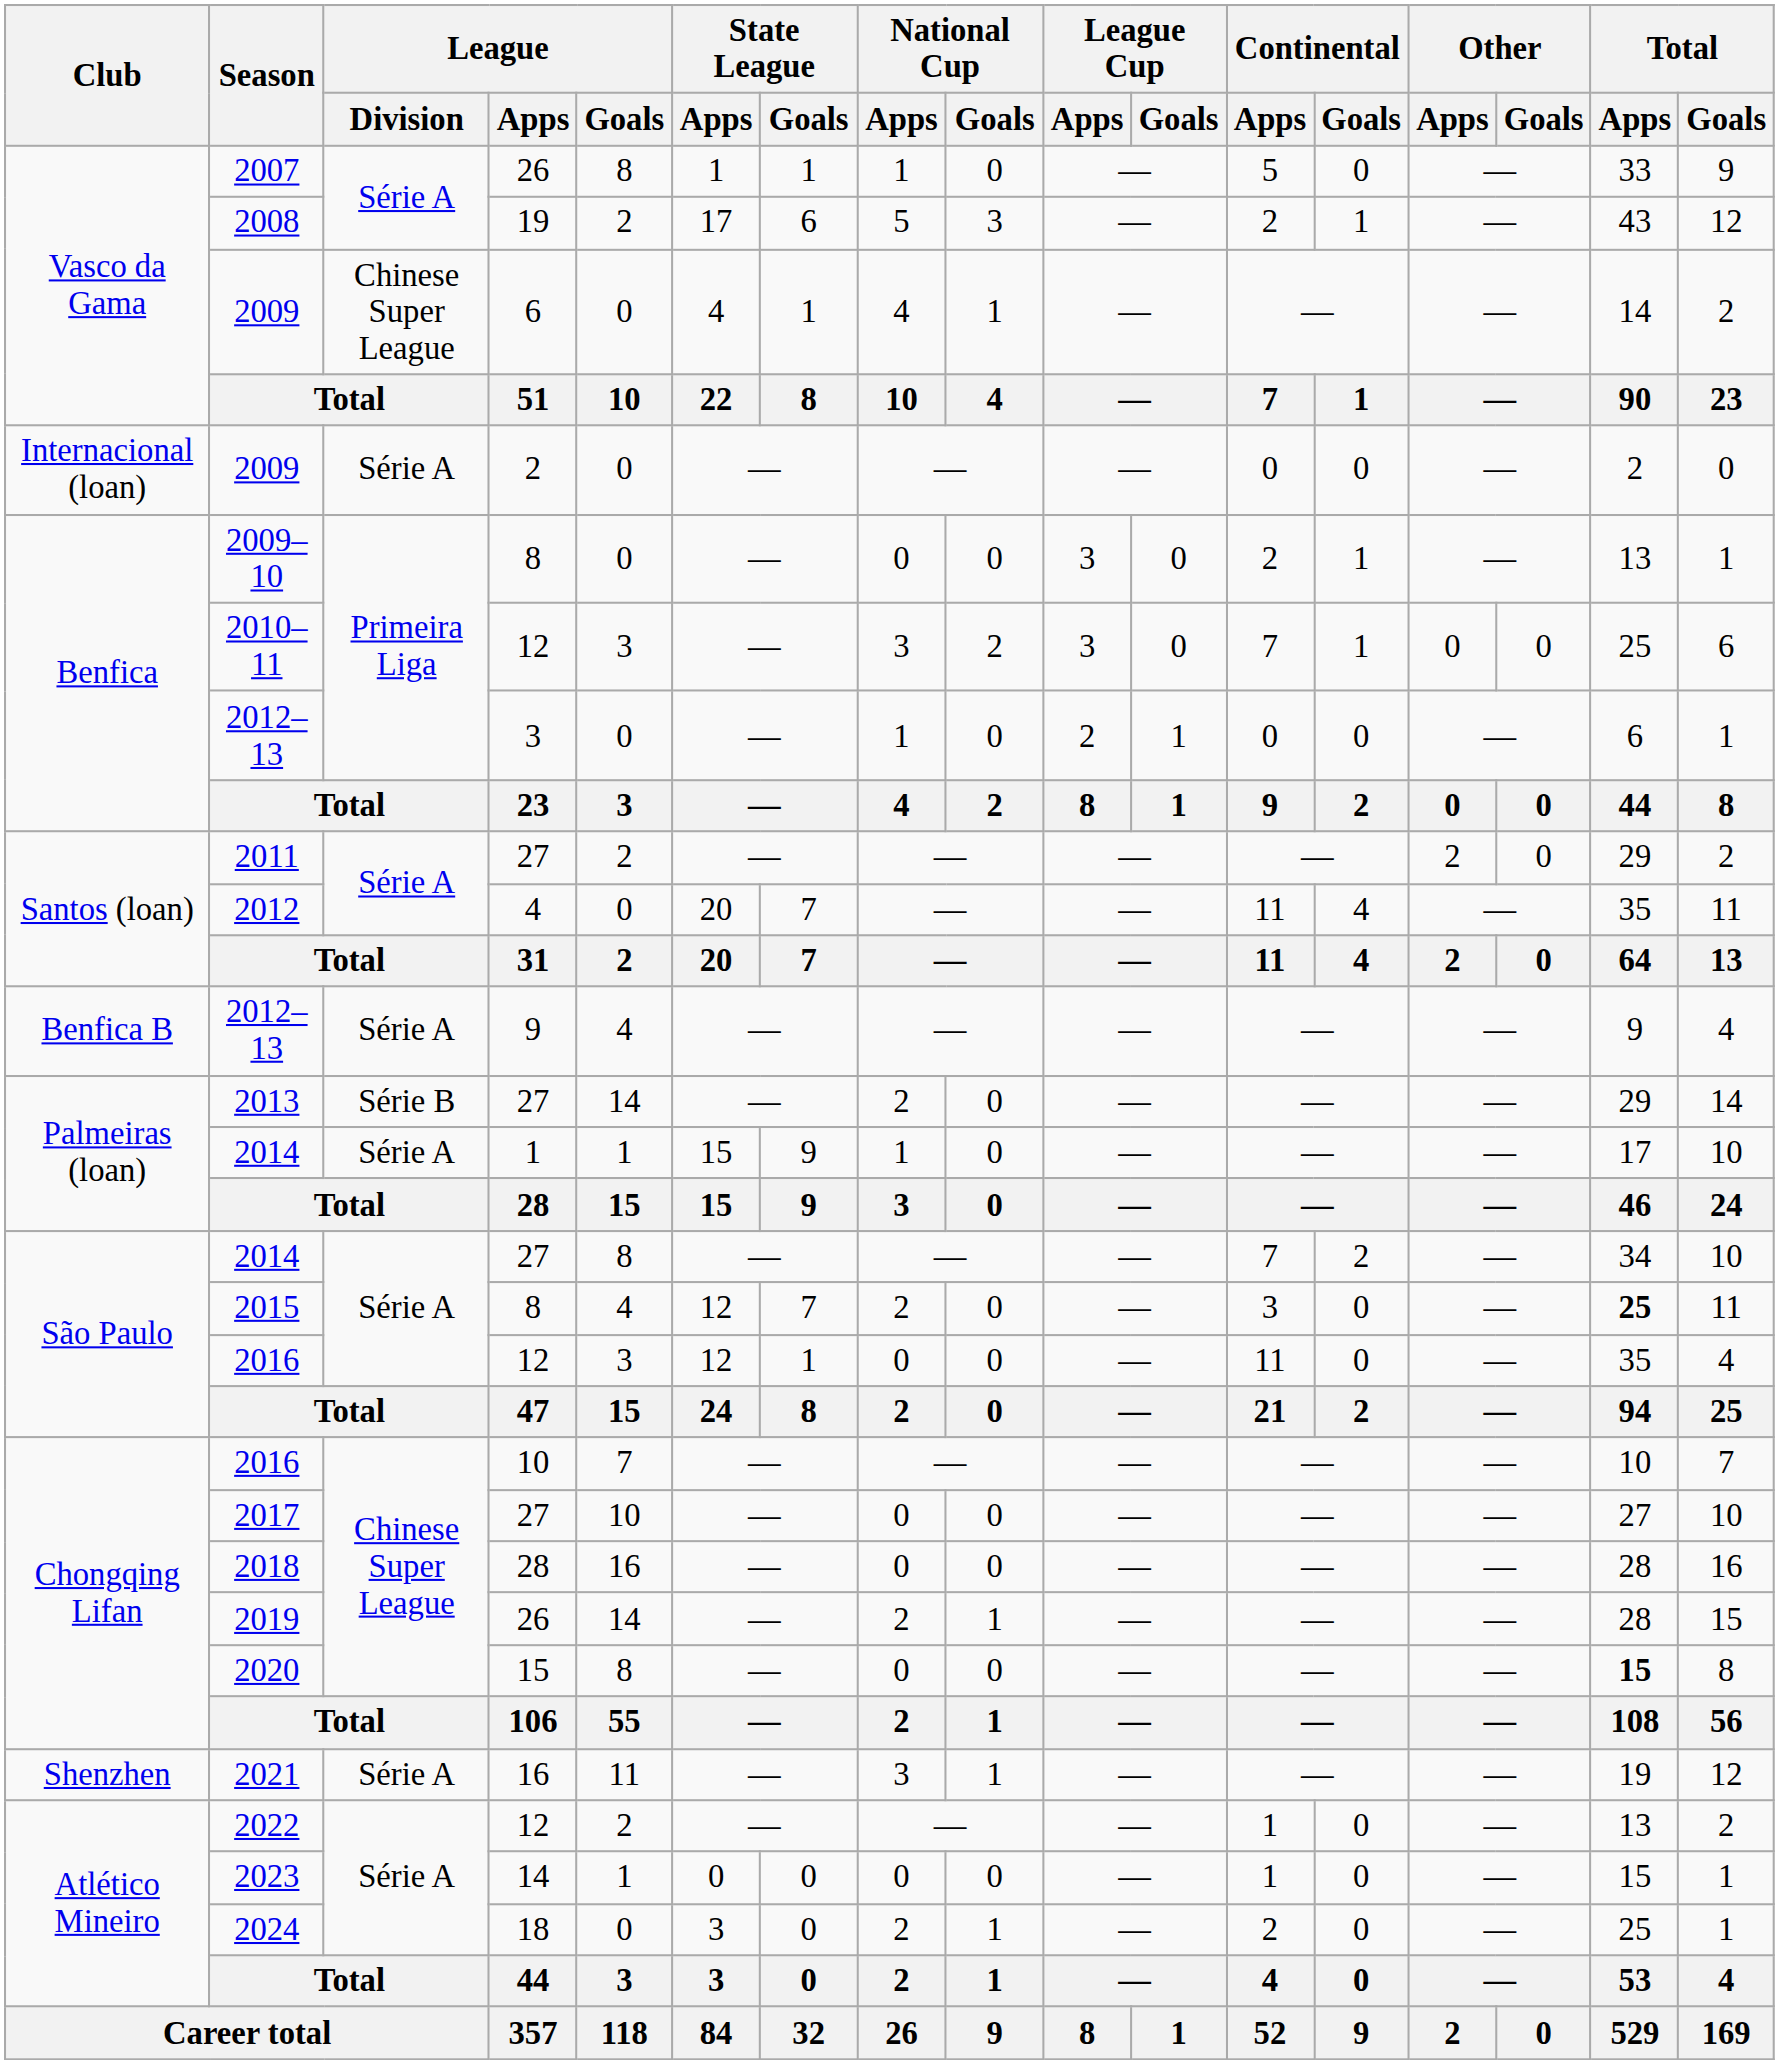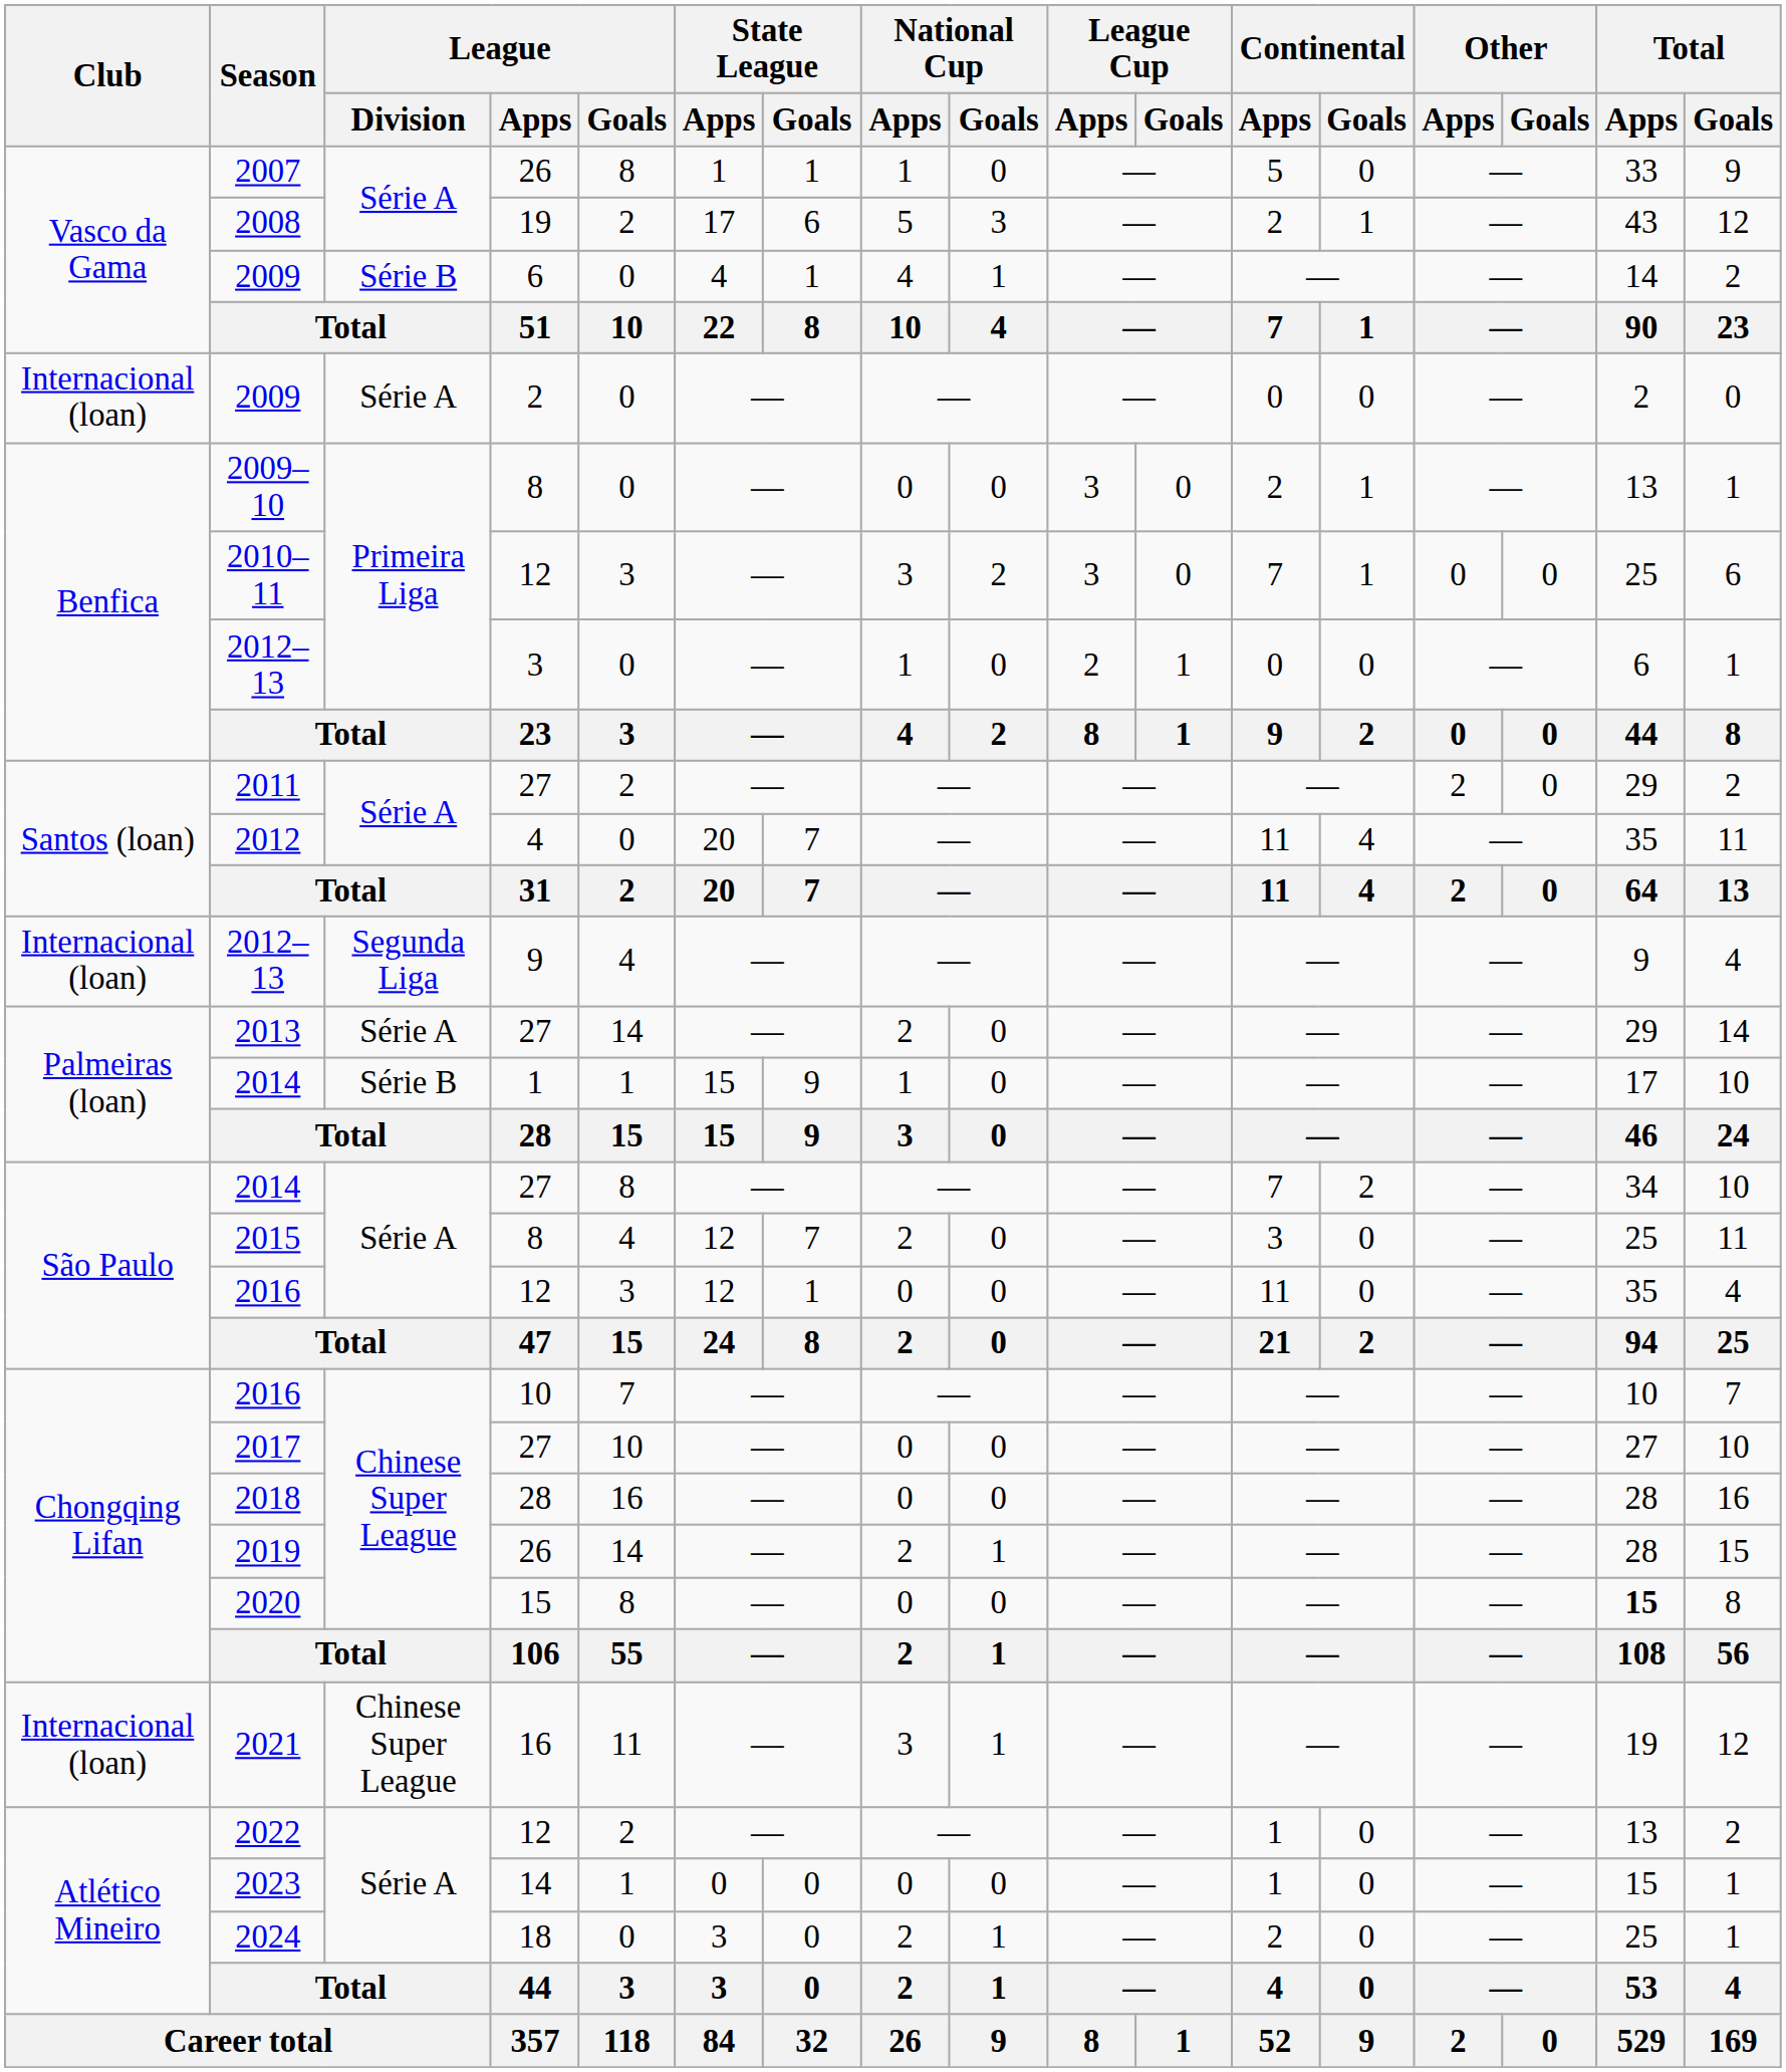2009 / 6 | League / Division: Chinese Super League -> Série B
2012–13 / 9 | Club: Benfica B -> Internacional (loan)
2012–13 / 9 | League / Division: Série A -> Segunda Liga
2013 | League / Division: Série B -> Série A
2014 / 1 | League / Division: Série A -> Série B
2015 | Total / Apps: bold -> normal
2021 | Club: Shenzhen -> Internacional (loan)
2021 | League / Division: Série A -> Chinese Super League
